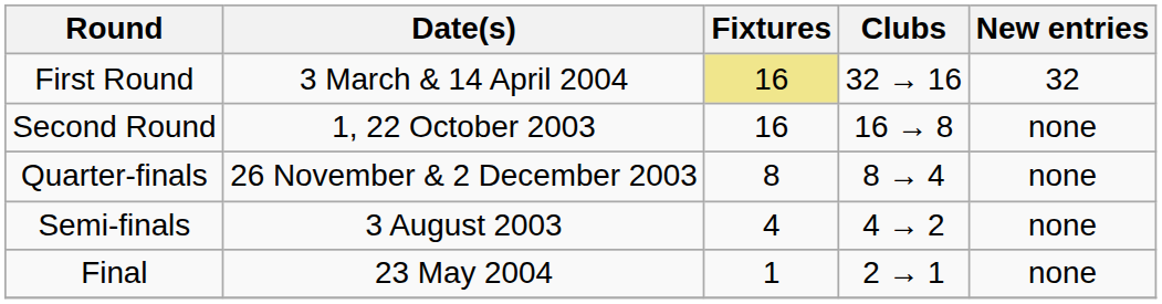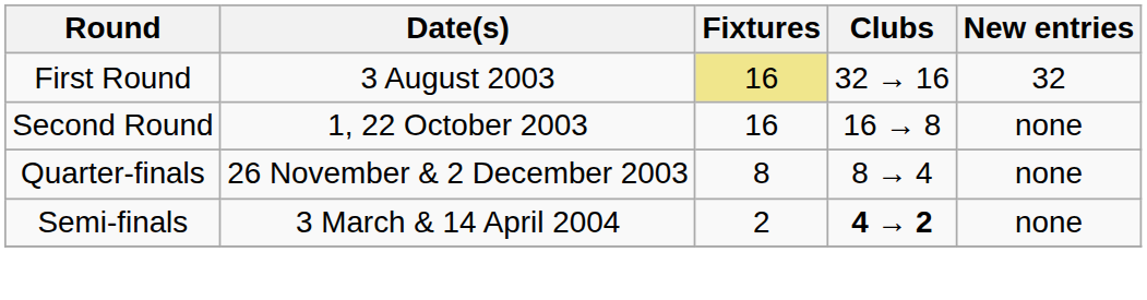First Round | Date(s): 3 March & 14 April 2004 -> 3 August 2003
Semi-finals | Date(s): 3 August 2003 -> 3 March & 14 April 2004
Semi-finals | Fixtures: 4 -> 2
Semi-finals | Clubs: normal -> bold
- row: Final | 23 May 2004 | 1 | 2 → 1 | none
